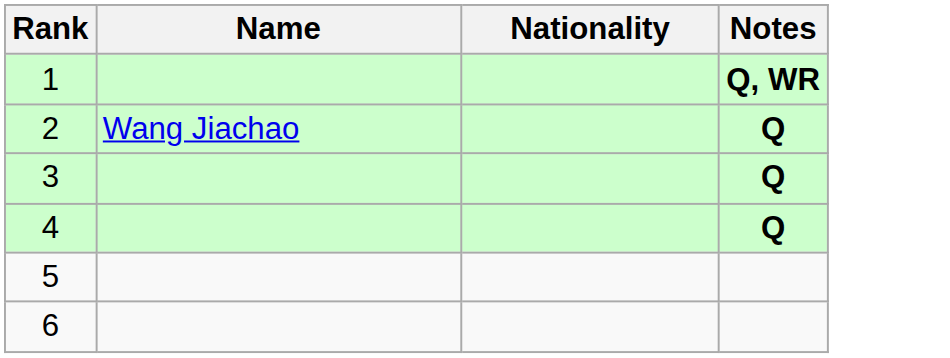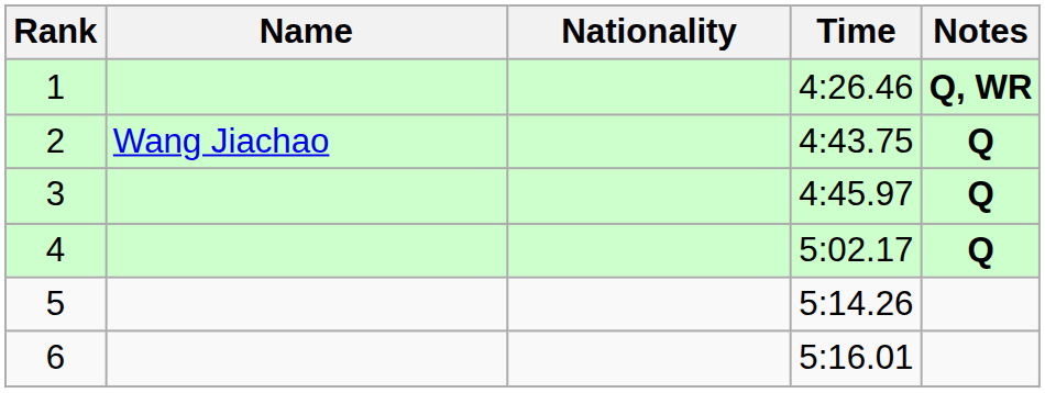+ column: Time | 4:26.46 | 4:43.75 | 4:45.97 | 5:02.17 | 5:14.26 | 5:16.01
